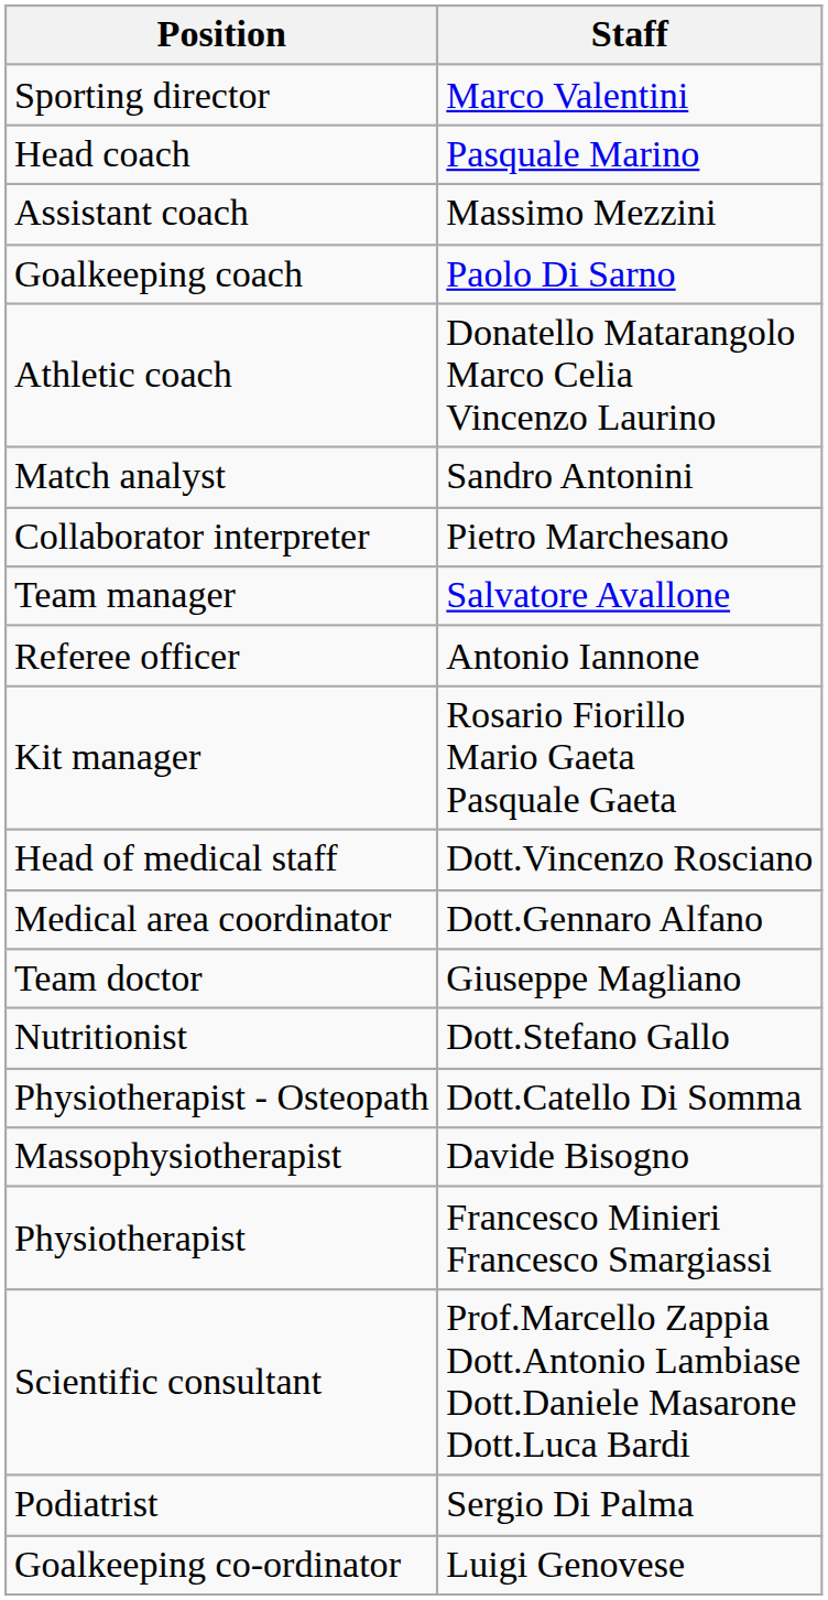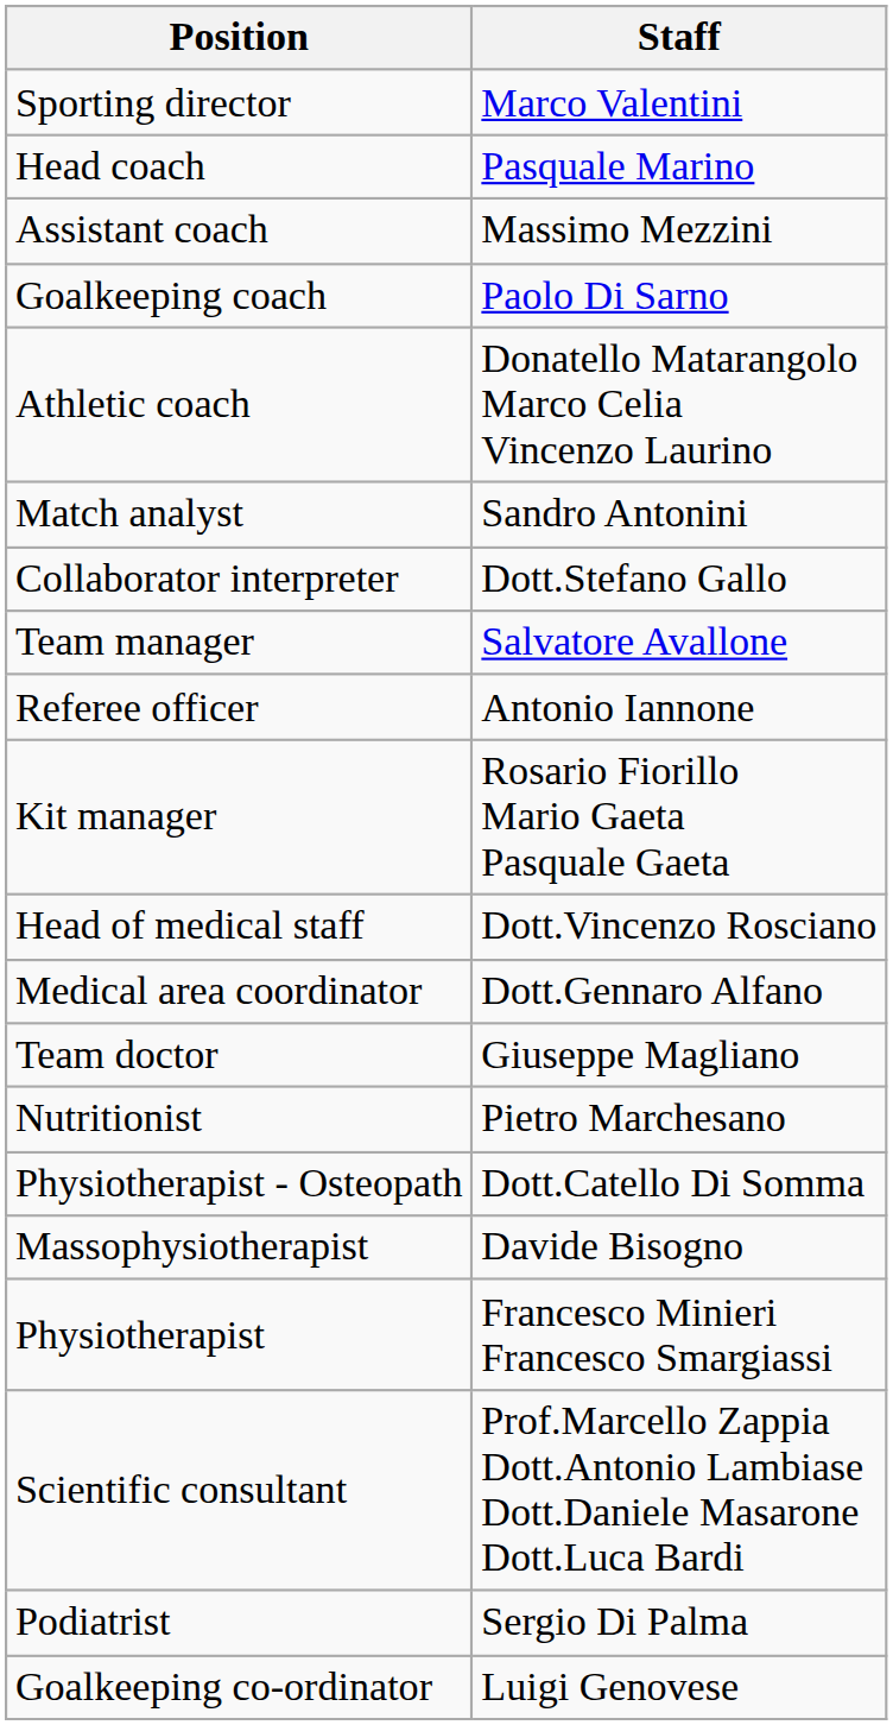Collaborator interpreter | Staff: Pietro Marchesano -> Dott.Stefano Gallo
Nutritionist | Staff: Dott.Stefano Gallo -> Pietro Marchesano
